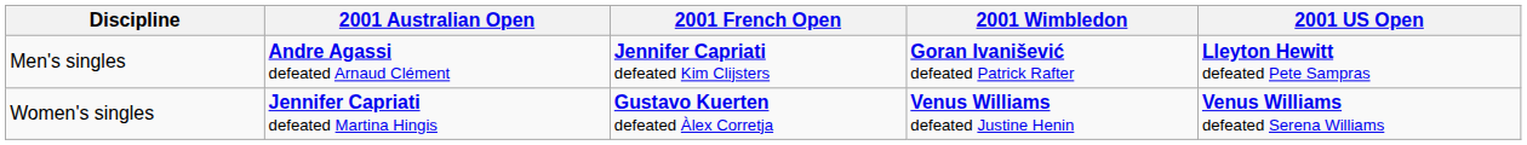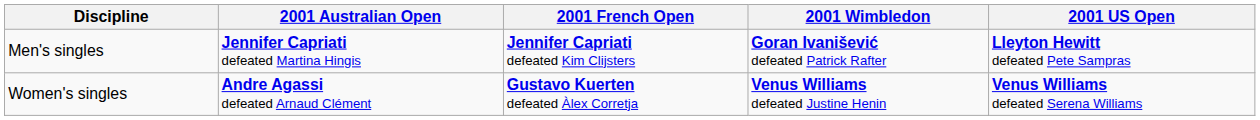Men's singles | 2001 Australian Open: Andre Agassi defeated Arnaud Clément -> Jennifer Capriati defeated Martina Hingis
Women's singles | 2001 Australian Open: Jennifer Capriati defeated Martina Hingis -> Andre Agassi defeated Arnaud Clément
